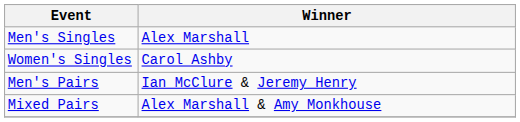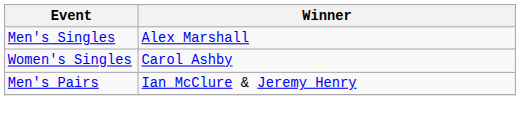- row: Mixed Pairs | Alex Marshall & Amy Monkhouse
